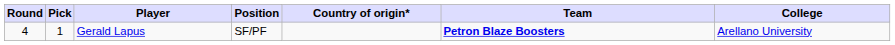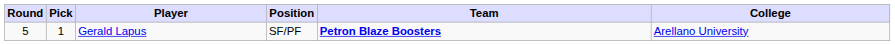- column: Country of origin*
Gerald Lapus | Round: 4 -> 5
